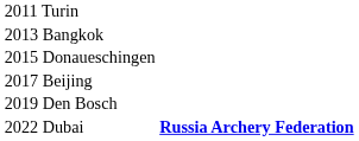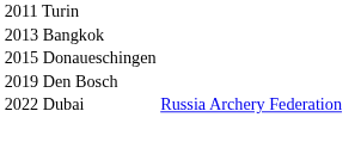- row: 2017 Beijing
2022 Dubai | column 2: bold -> normal
